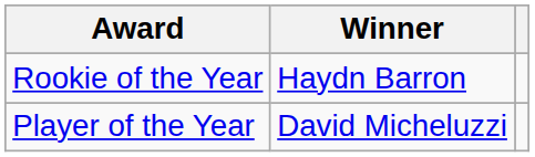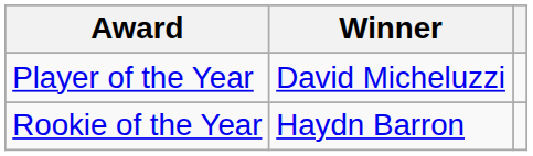rows swapped: Player of the Year <-> Rookie of the Year
